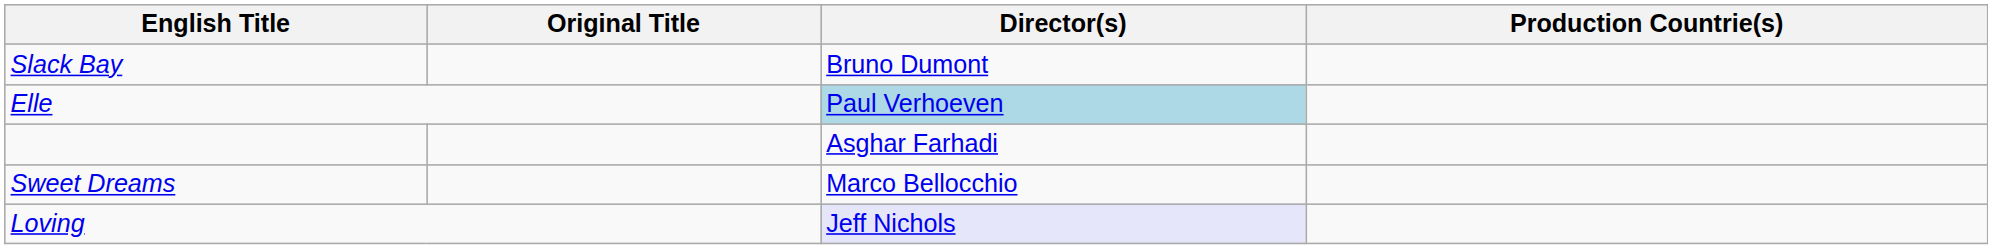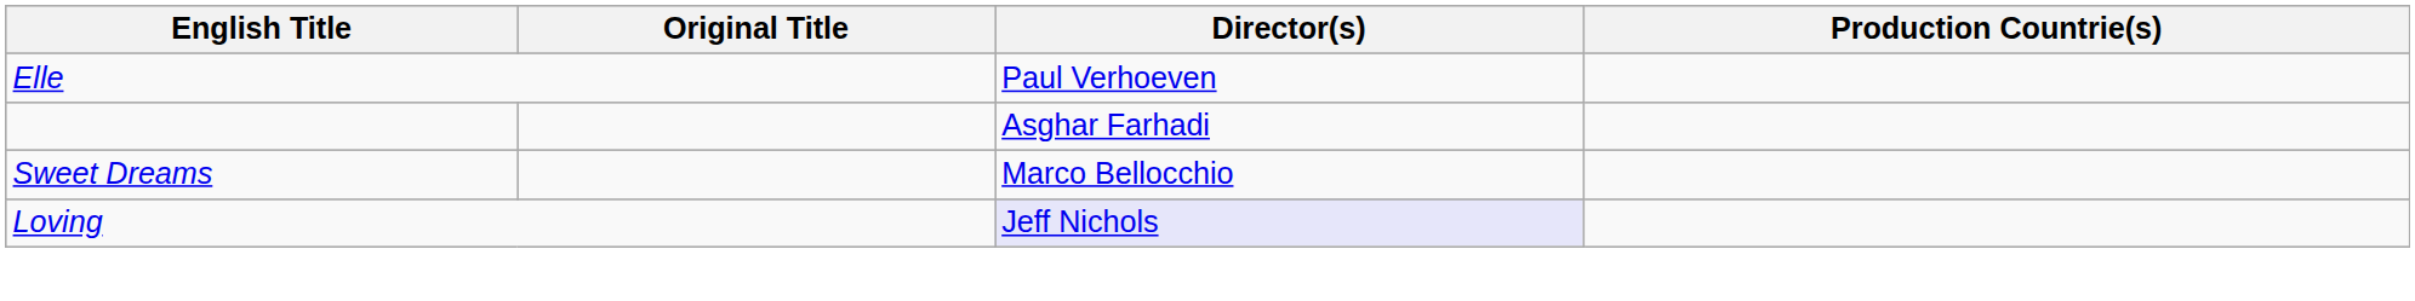- row: Slack Bay | Bruno Dumont
Elle | Director(s): lightblue background -> no background
